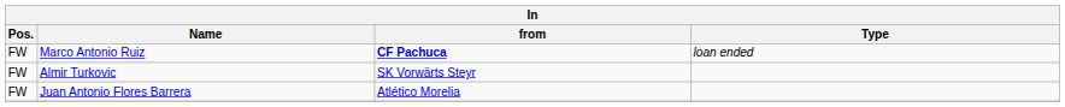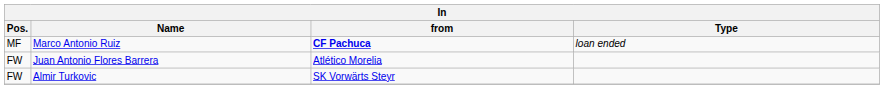Marco Antonio Ruiz | Pos.: FW -> MF
rows swapped: Juan Antonio Flores Barrera <-> Almir Turkovic
